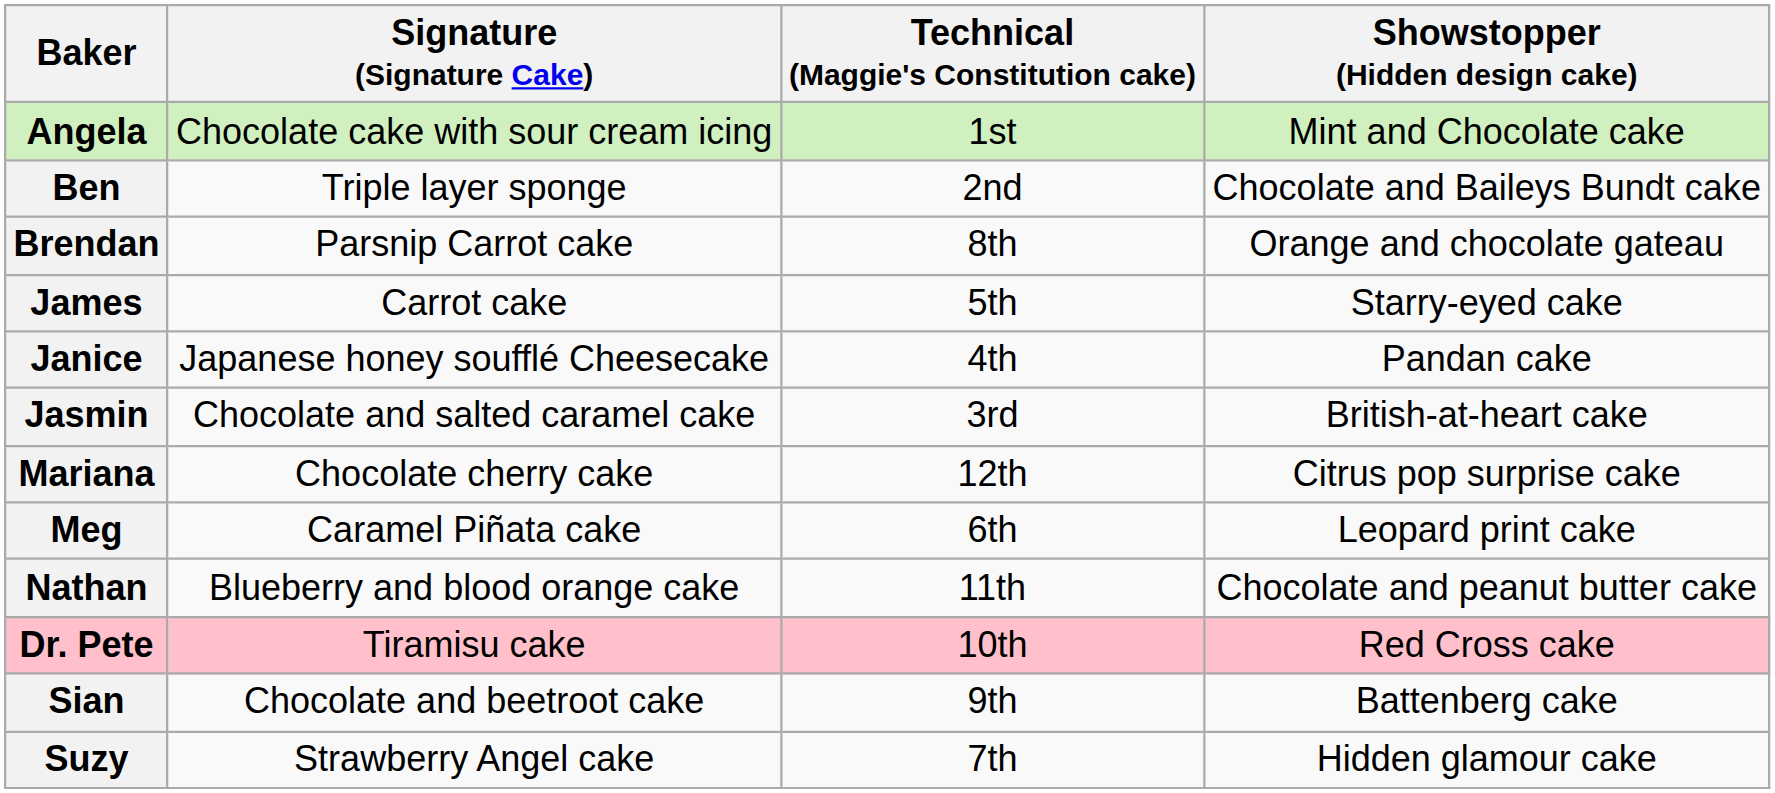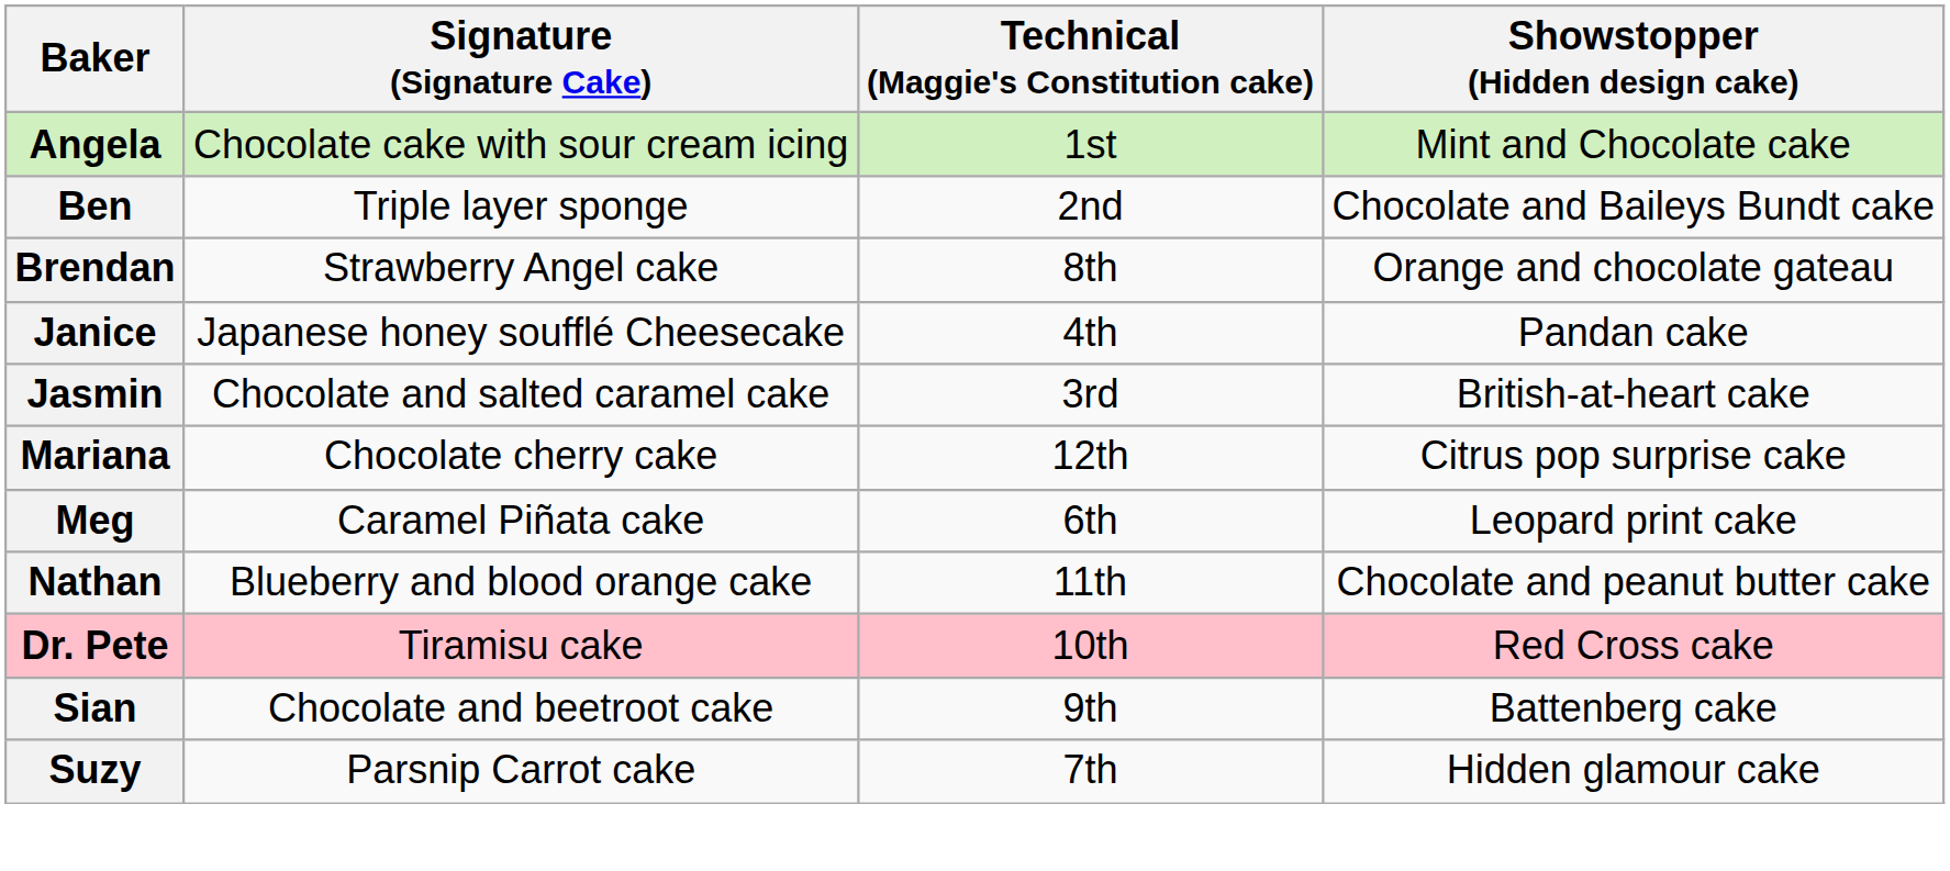Brendan | Signature (Signature Cake): Parsnip Carrot cake -> Strawberry Angel cake
- row: James | Carrot cake | 5th | Starry-eyed cake
Suzy | Signature (Signature Cake): Strawberry Angel cake -> Parsnip Carrot cake
